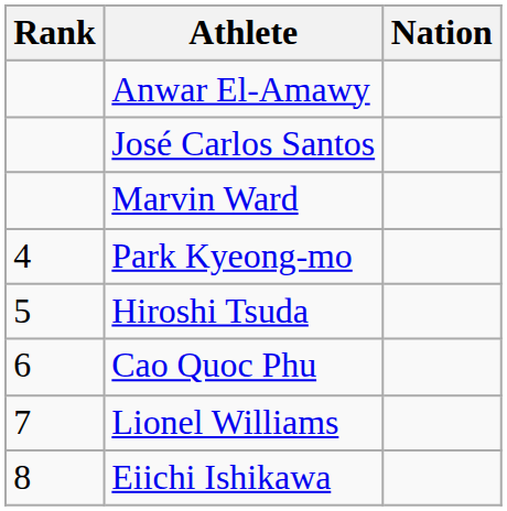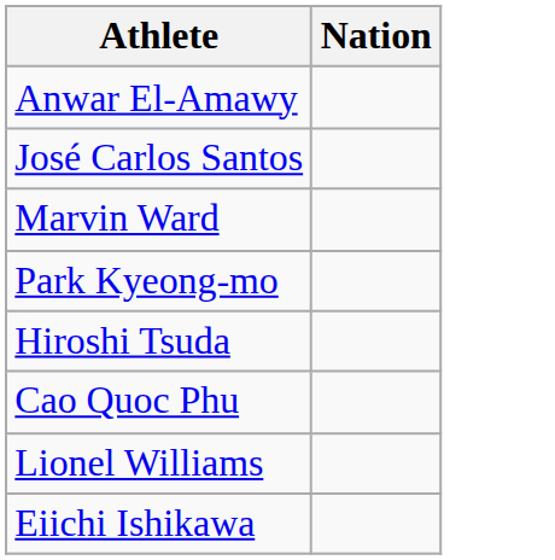- column: Rank | 4 | 5 | 6 | 7 | 8
